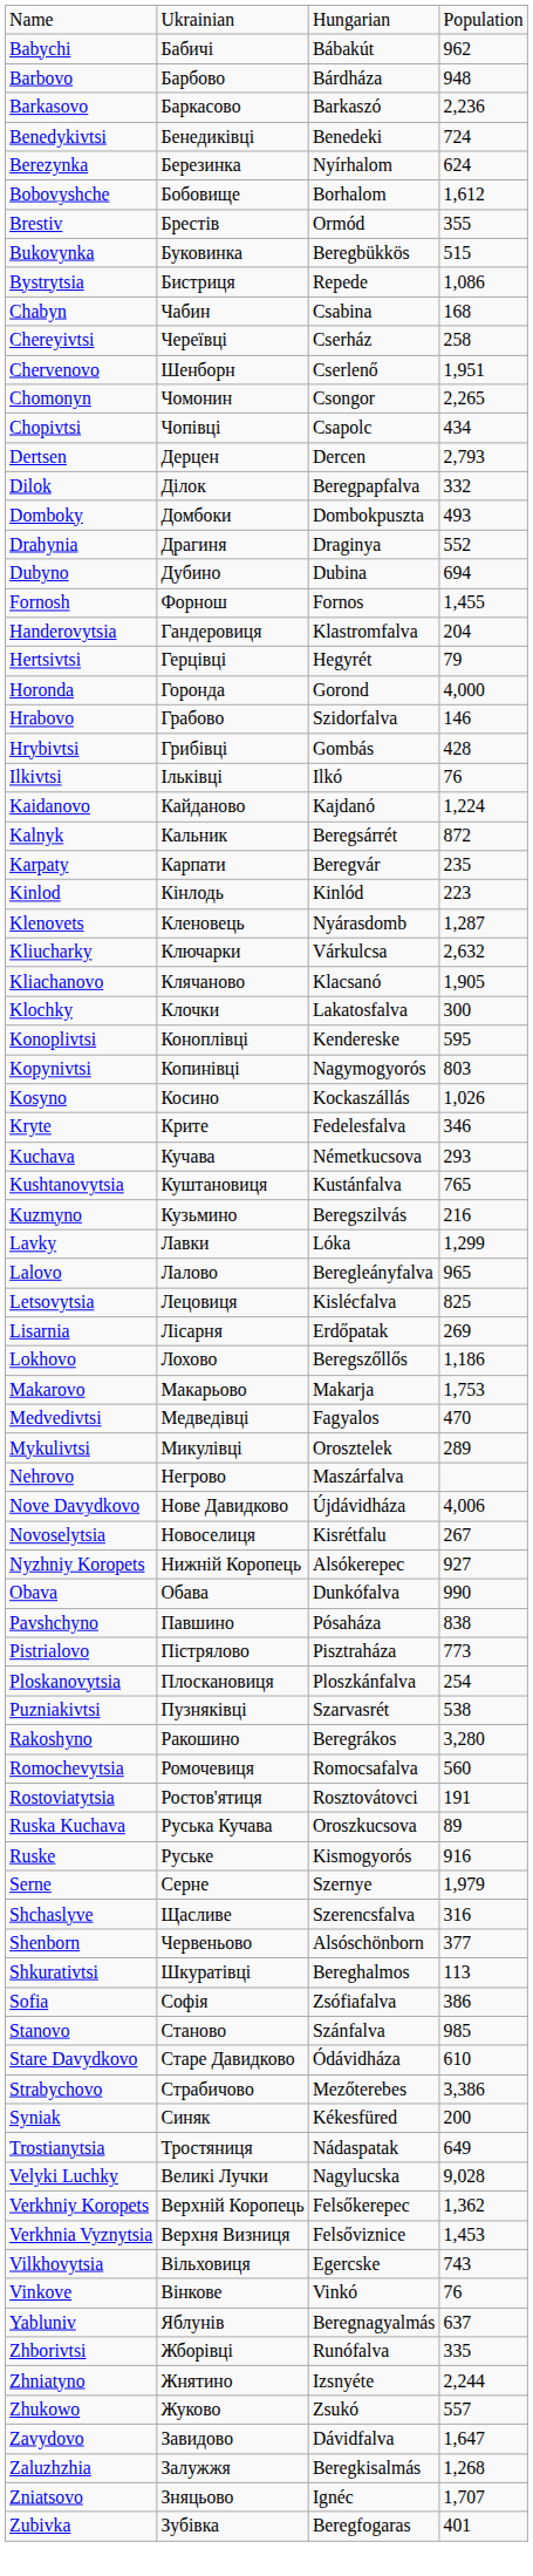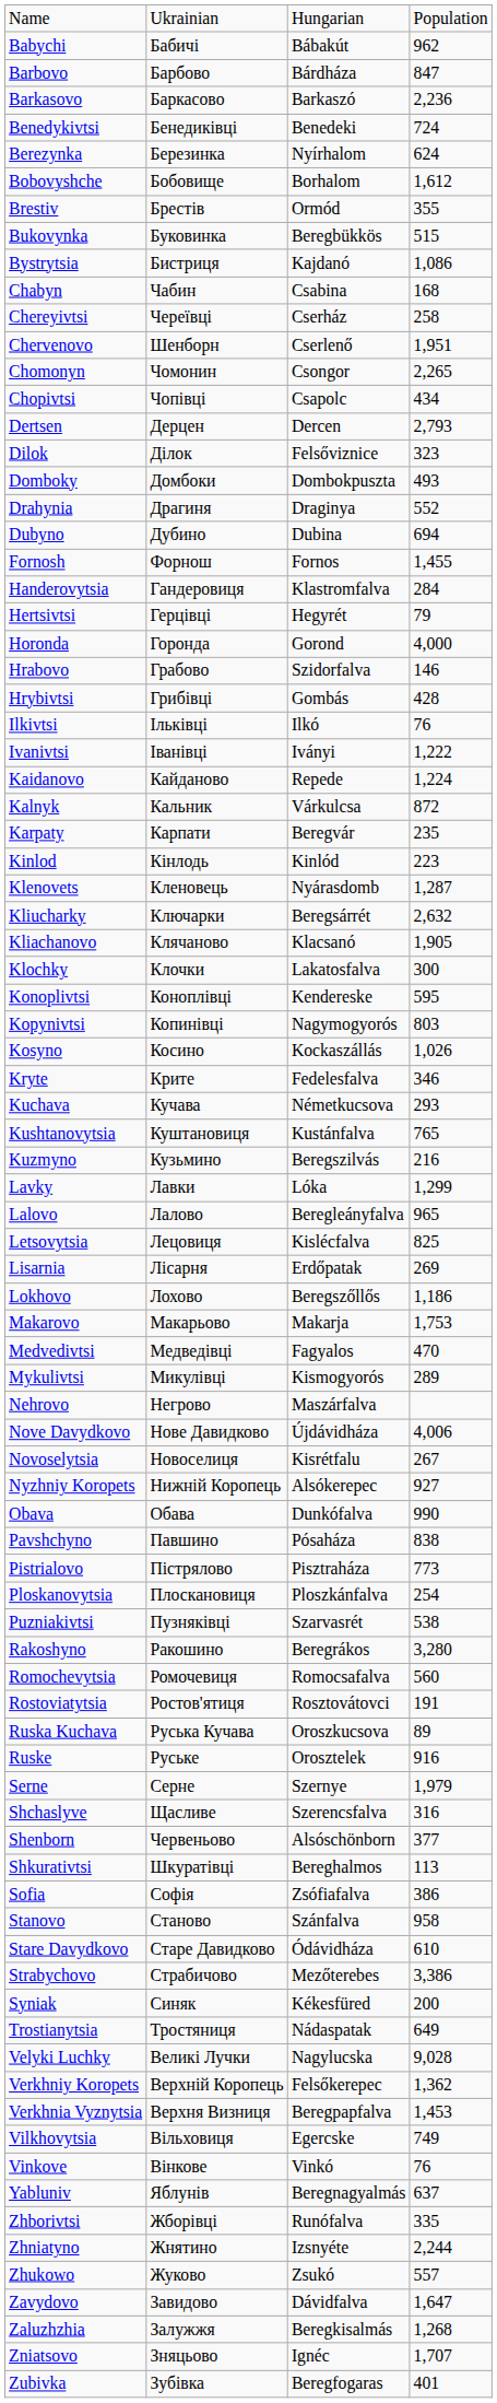Barbovo | column 4: 948 -> 847
Bystrytsia | column 3: Repede -> Kajdanó
Dilok | column 3: Beregpapfalva -> Felsőviznice
Dilok | column 4: 332 -> 323
Handerovytsia | column 4: 204 -> 284
+ row: Ivanivtsi | Іванівці | Iványi | 1,222
Kaidanovo | column 3: Kajdanó -> Repede
Kalnyk | column 3: Beregsárrét -> Várkulcsa
Kliucharky | column 3: Várkulcsa -> Beregsárrét
Mykulivtsi | column 3: Orosztelek -> Kismogyorós
Ruske | column 3: Kismogyorós -> Orosztelek
Stanovo | column 4: 985 -> 958
Verkhnia Vyznytsia | column 3: Felsőviznice -> Beregpapfalva
Vilkhovytsia | column 4: 743 -> 749
